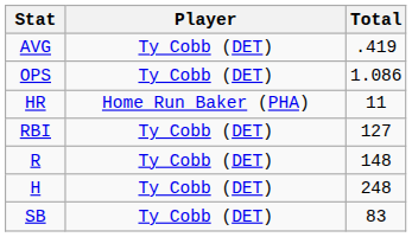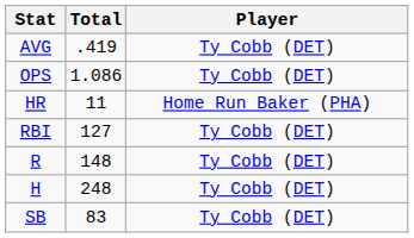columns swapped: Player <-> Total
